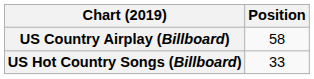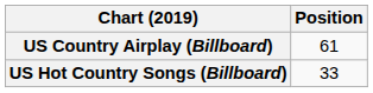US Country Airplay (Billboard) | Position: 58 -> 61
